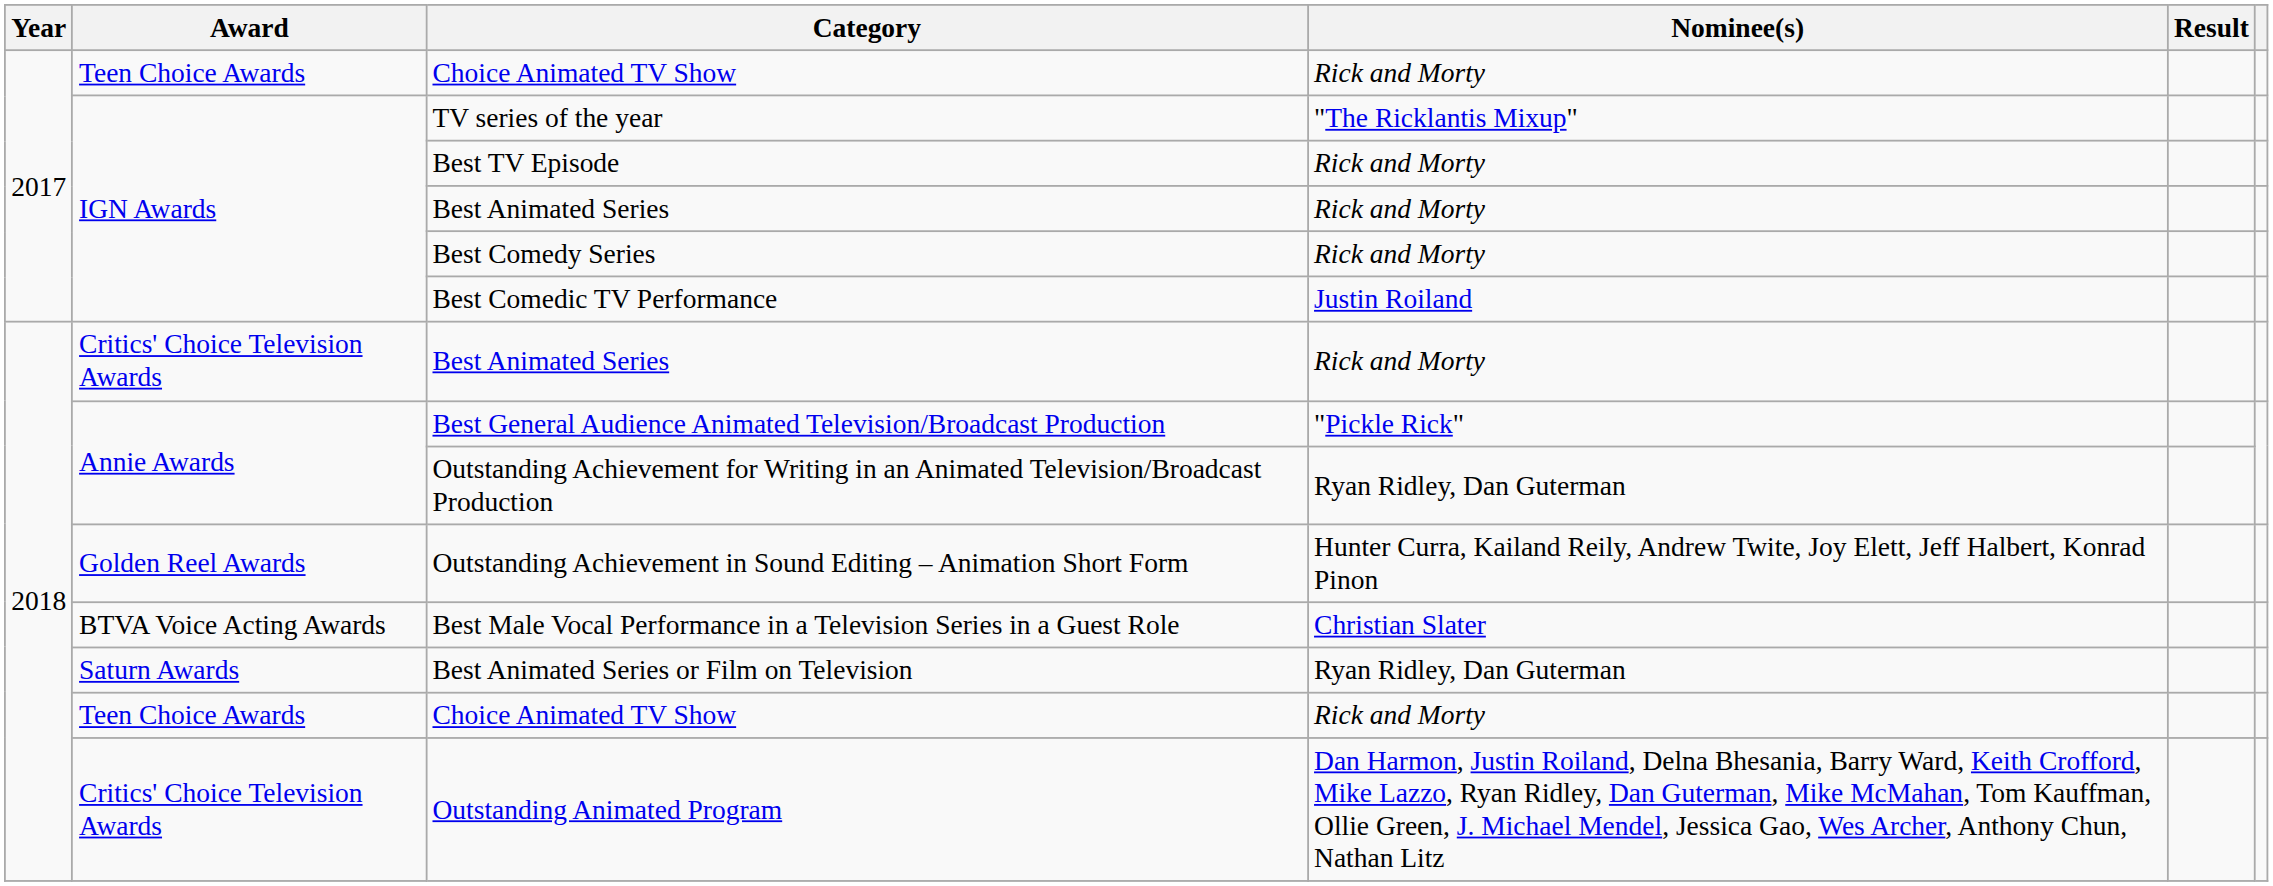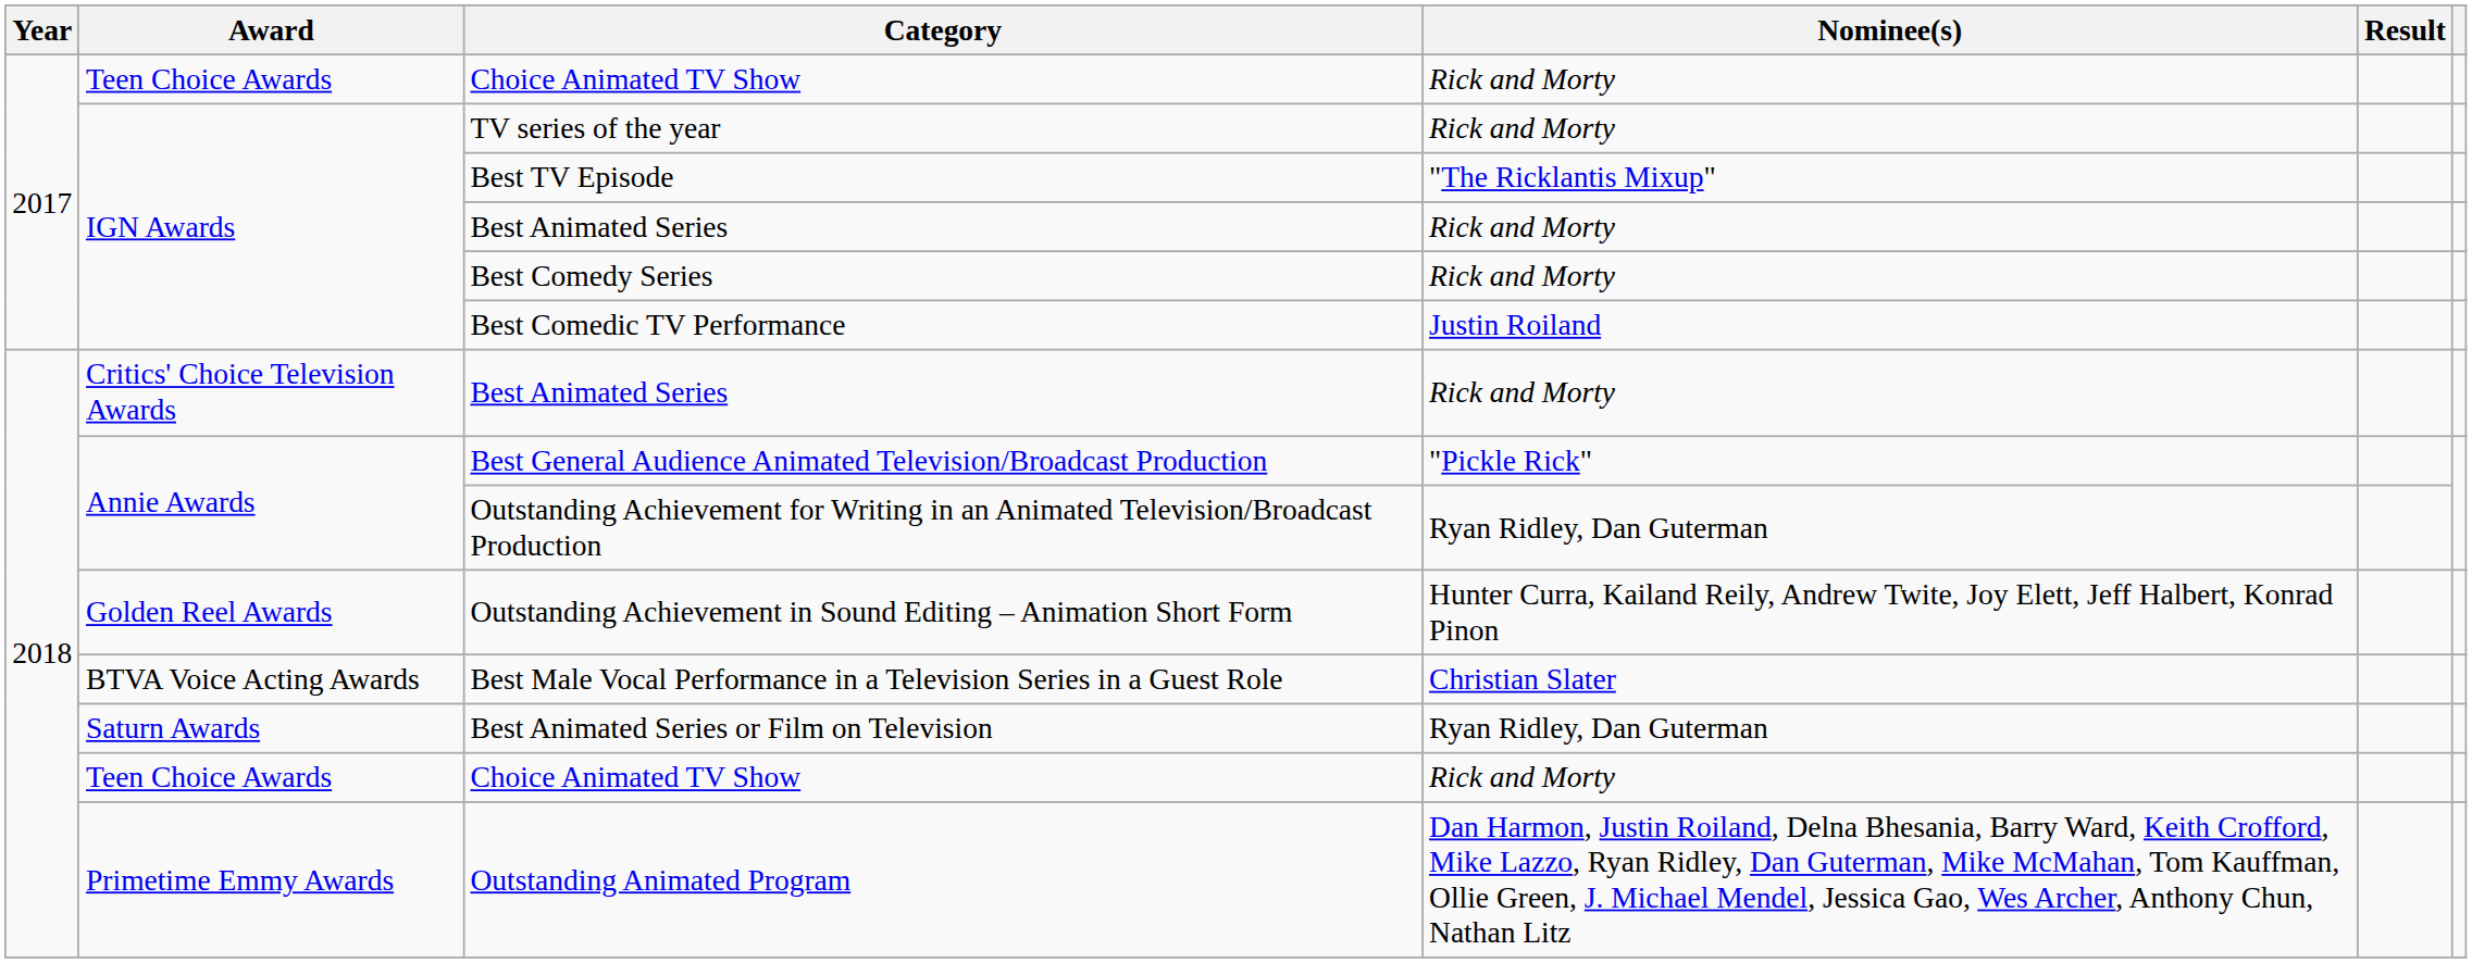TV series of the year | Nominee(s): "The Ricklantis Mixup" -> Rick and Morty
Best TV Episode | Nominee(s): Rick and Morty -> "The Ricklantis Mixup"
Outstanding Animated Program | Award: Critics' Choice Television Awards -> Primetime Emmy Awards
